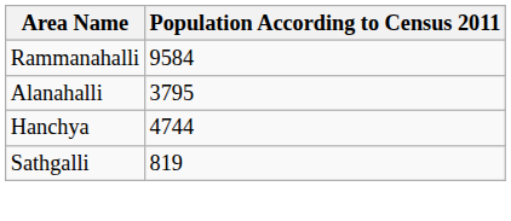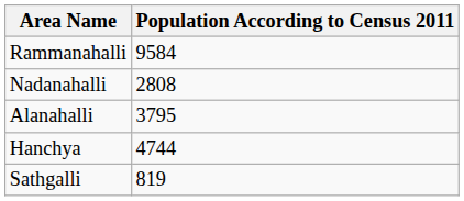+ row: Nadanahalli | 2808
